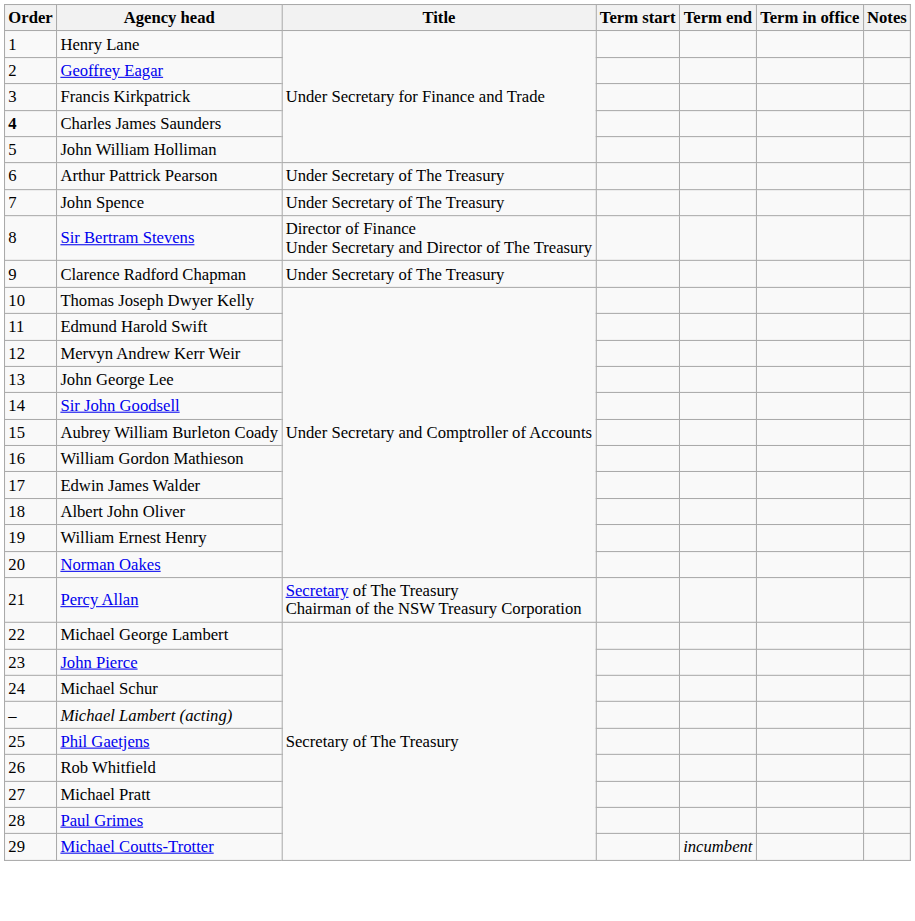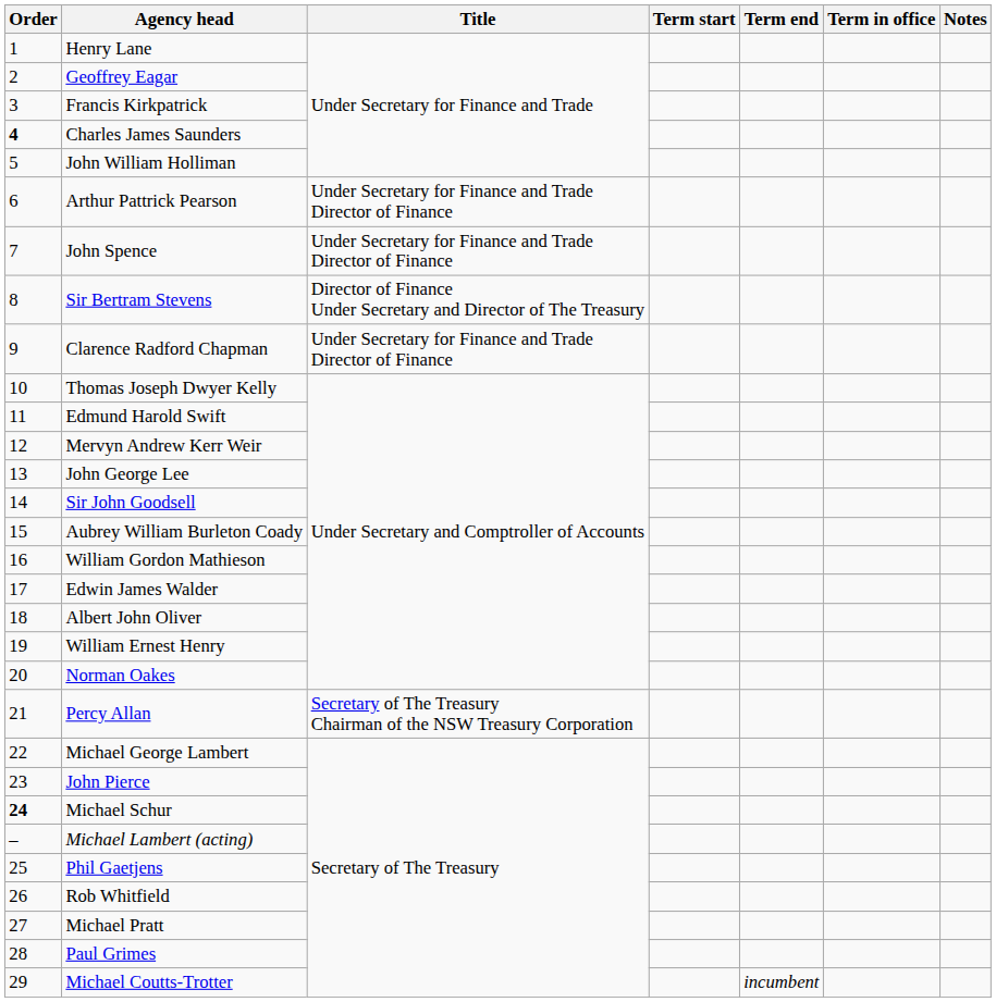Arthur Pattrick Pearson | Title: Under Secretary of The Treasury -> Under Secretary for Finance and Trade Director of Finance
John Spence | Title: Under Secretary of The Treasury -> Under Secretary for Finance and Trade Director of Finance
Clarence Radford Chapman | Title: Under Secretary of The Treasury -> Under Secretary for Finance and Trade Director of Finance
Michael Schur | Order: normal -> bold
